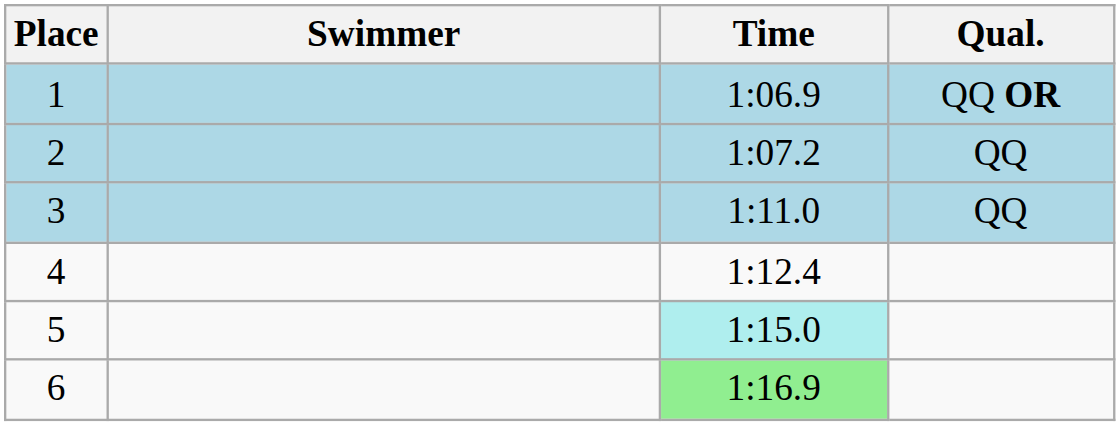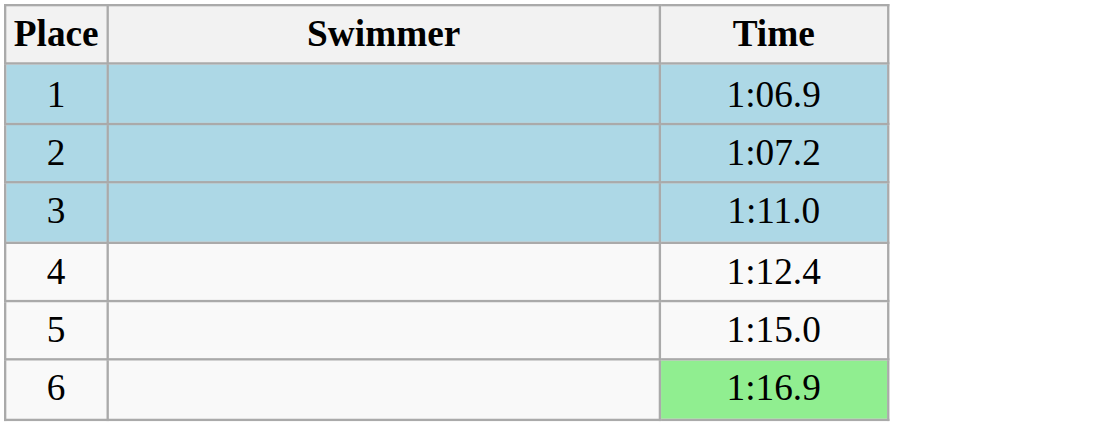- column: Qual. | QQ OR | QQ | QQ
5 | Time: paleturquoise background -> no background
